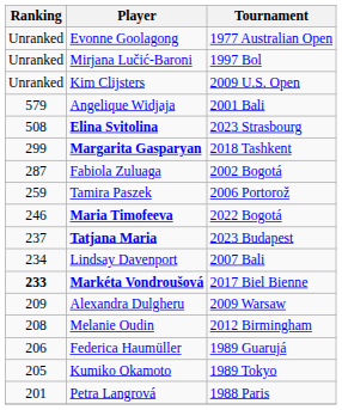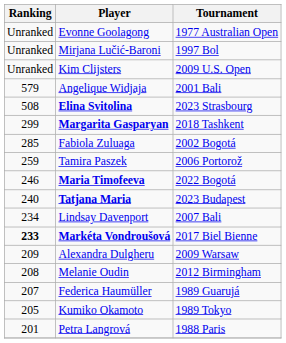Fabiola Zuluaga | Ranking: 287 -> 285
Tatjana Maria | Ranking: 237 -> 240
Federica Haumüller | Ranking: 206 -> 207
